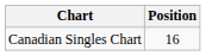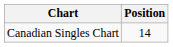Canadian Singles Chart | Position: 16 -> 14
